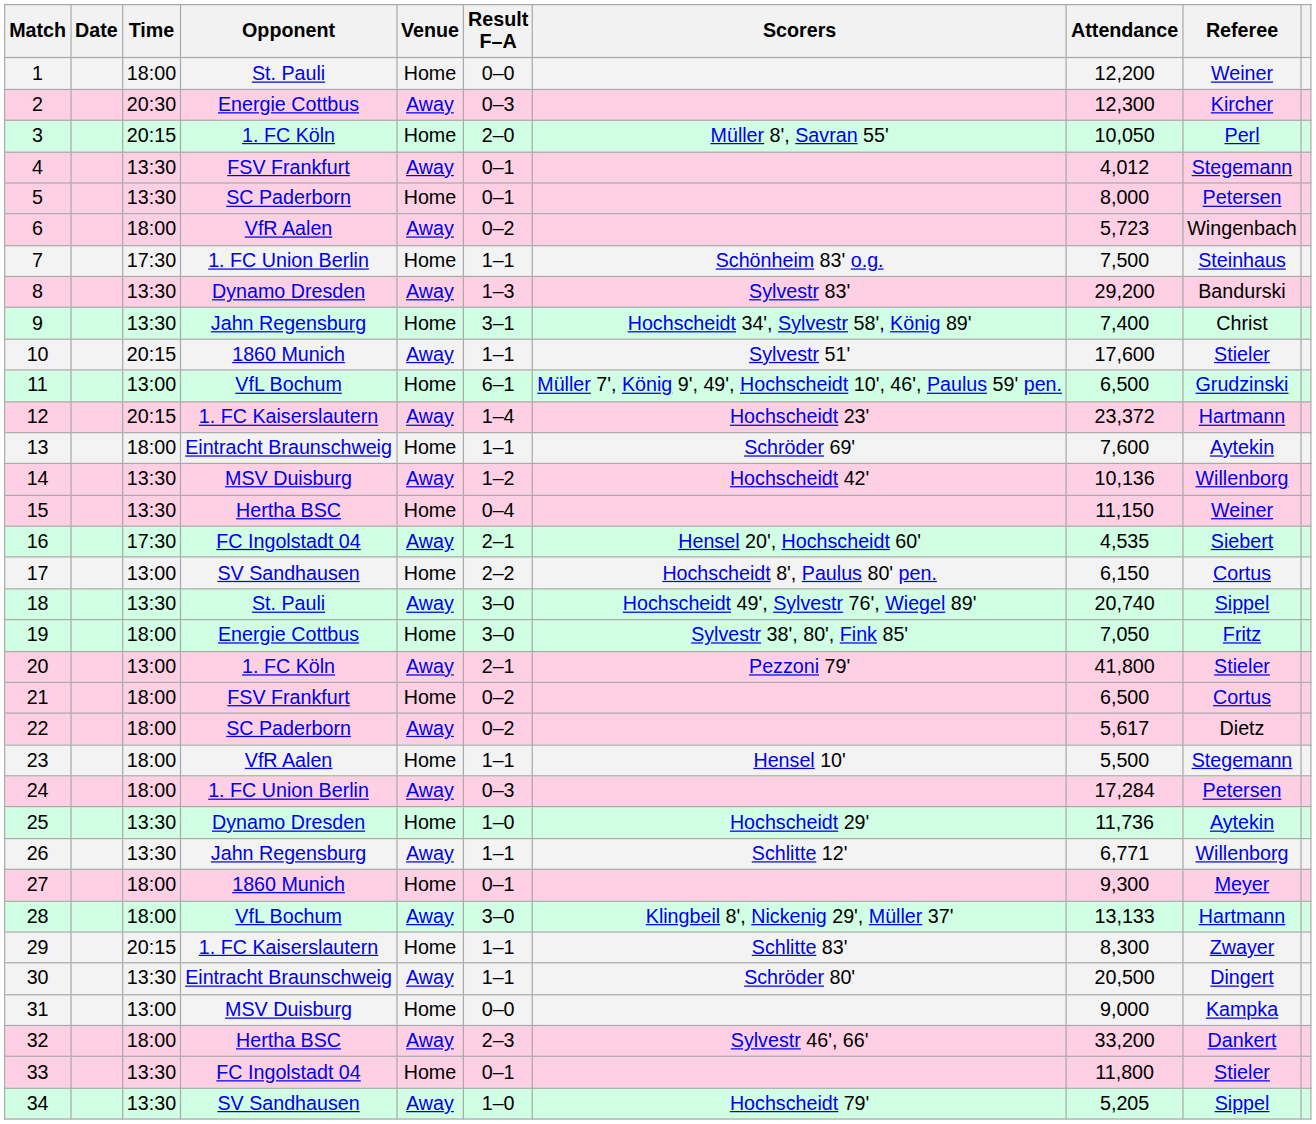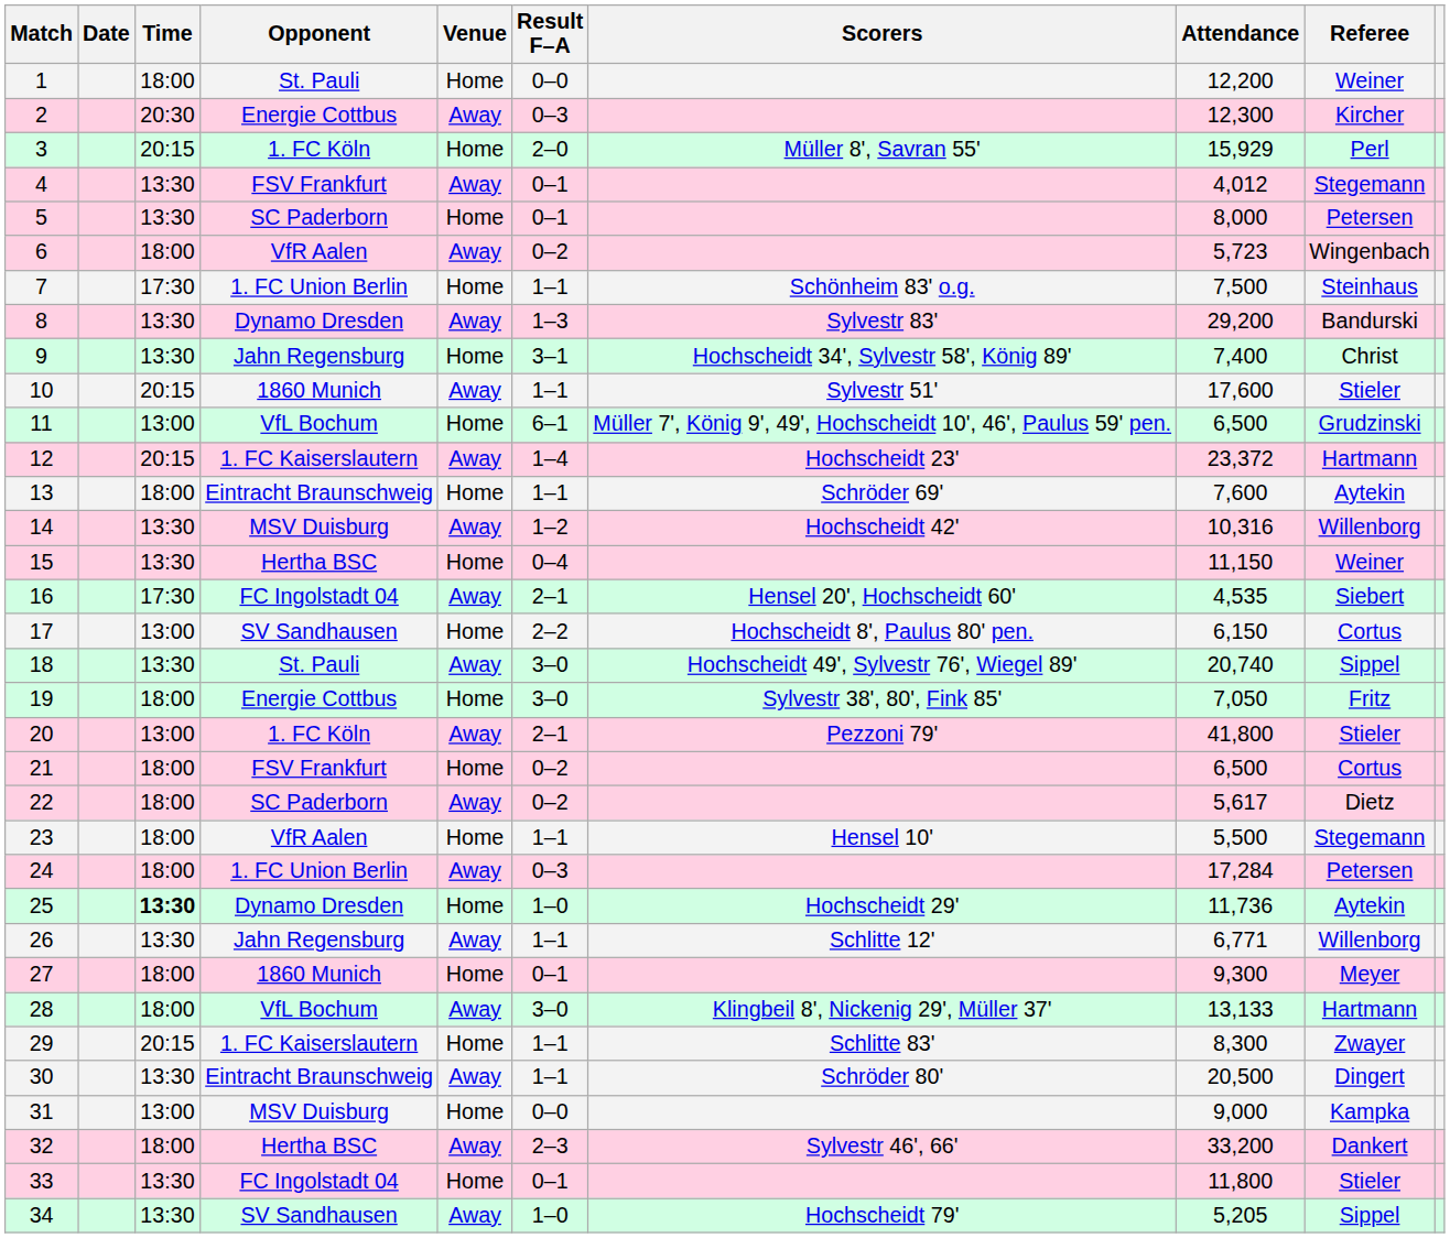3 | Attendance: 10,050 -> 15,929
14 | Attendance: 10,136 -> 10,316
25 | Time: normal -> bold
